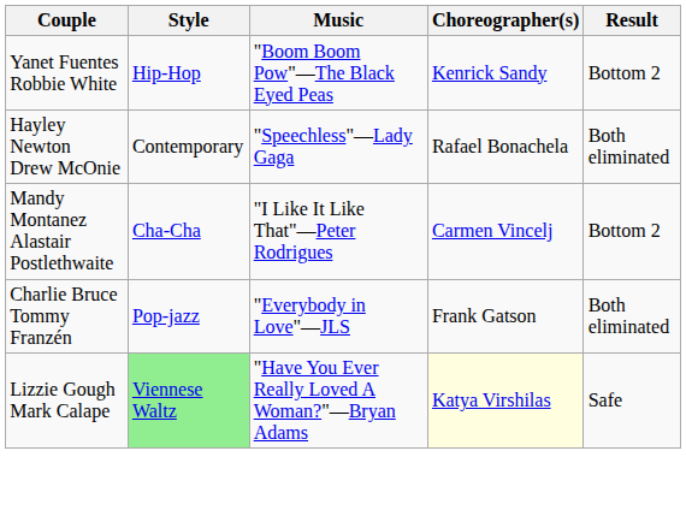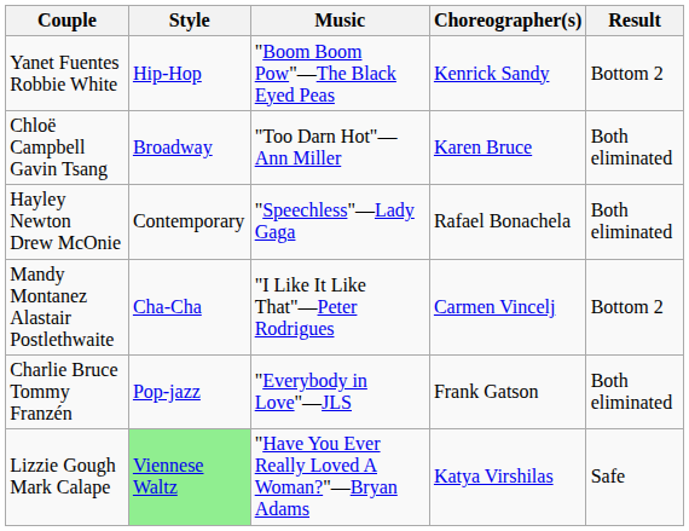+ row: Chloë Campbell Gavin Tsang | Broadway | "Too Darn Hot"—Ann Miller | Karen Bruce | Both eliminated
Lizzie Gough Mark Calape | Choreographer(s): lightyellow background -> no background
